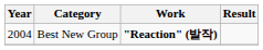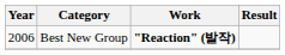Best New Group | Year: 2004 -> 2006
